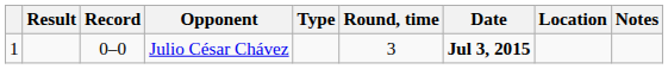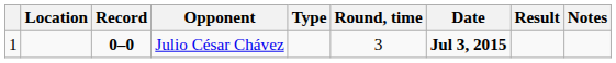columns swapped: Result <-> Location
Julio César Chávez | Record: normal -> bold
